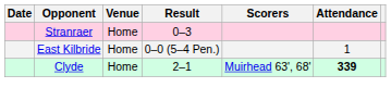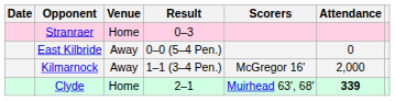East Kilbride | Venue: Home -> Away
East Kilbride | Attendance: 1 -> 0
+ row: Kilmarnock | Away | 1–1 (3–4 Pen.) | McGregor 16' | 2,000
